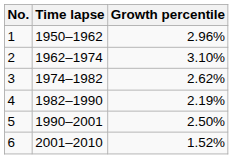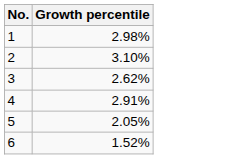- column: Time lapse | 1950–1962 | 1962–1974 | 1974–1982 | 1982–1990 | 1990–2001 | 2001–2010
1 | Growth percentile: 2.96% -> 2.98%
4 | Growth percentile: 2.19% -> 2.91%
5 | Growth percentile: 2.50% -> 2.05%
